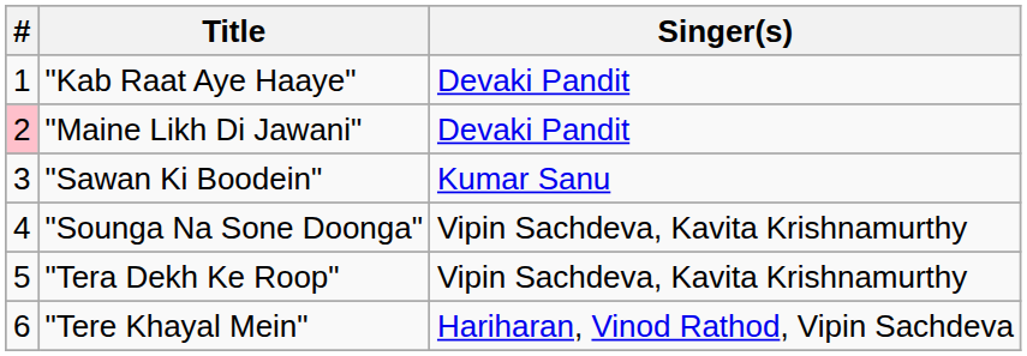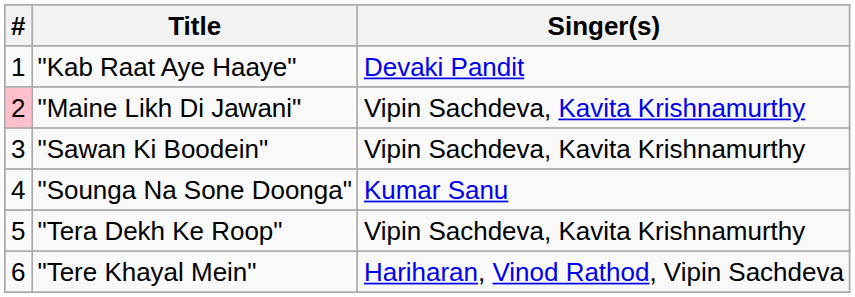"Maine Likh Di Jawani" | Singer(s): Devaki Pandit -> Vipin Sachdeva, Kavita Krishnamurthy
"Sawan Ki Boodein" | Singer(s): Kumar Sanu -> Vipin Sachdeva, Kavita Krishnamurthy
"Sounga Na Sone Doonga" | Singer(s): Vipin Sachdeva, Kavita Krishnamurthy -> Kumar Sanu
